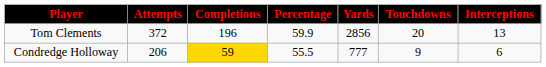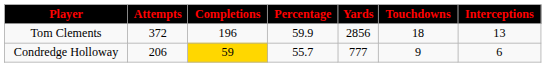Tom Clements | Touchdowns: 20 -> 18
Condredge Holloway | Percentage: 55.5 -> 55.7
